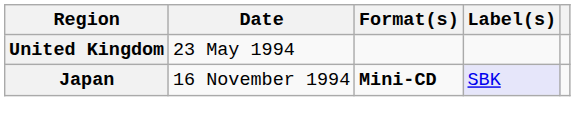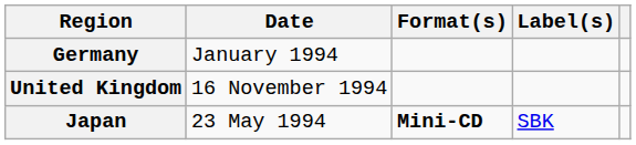+ row: Germany | January 1994
United Kingdom | Date: 23 May 1994 -> 16 November 1994
Japan | Date: 16 November 1994 -> 23 May 1994
Japan | Label(s): lavender background -> no background
